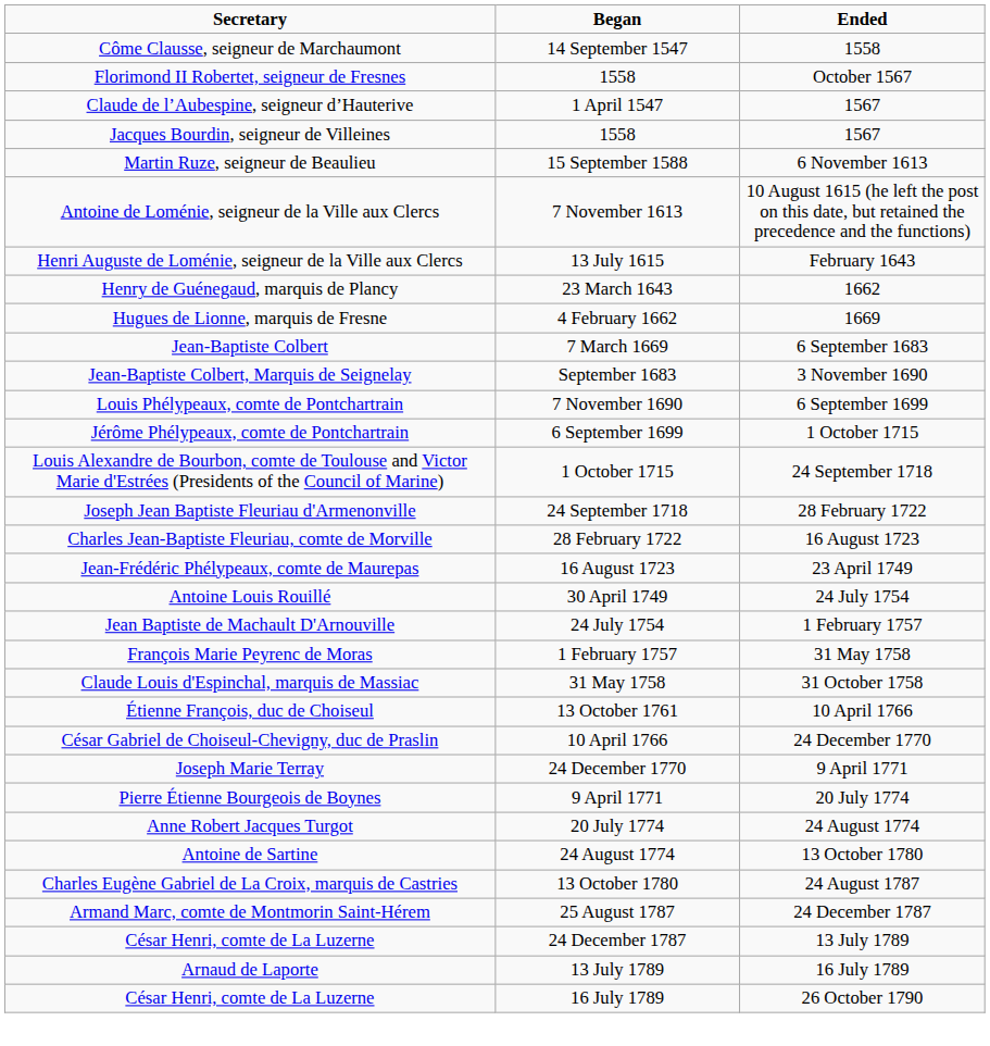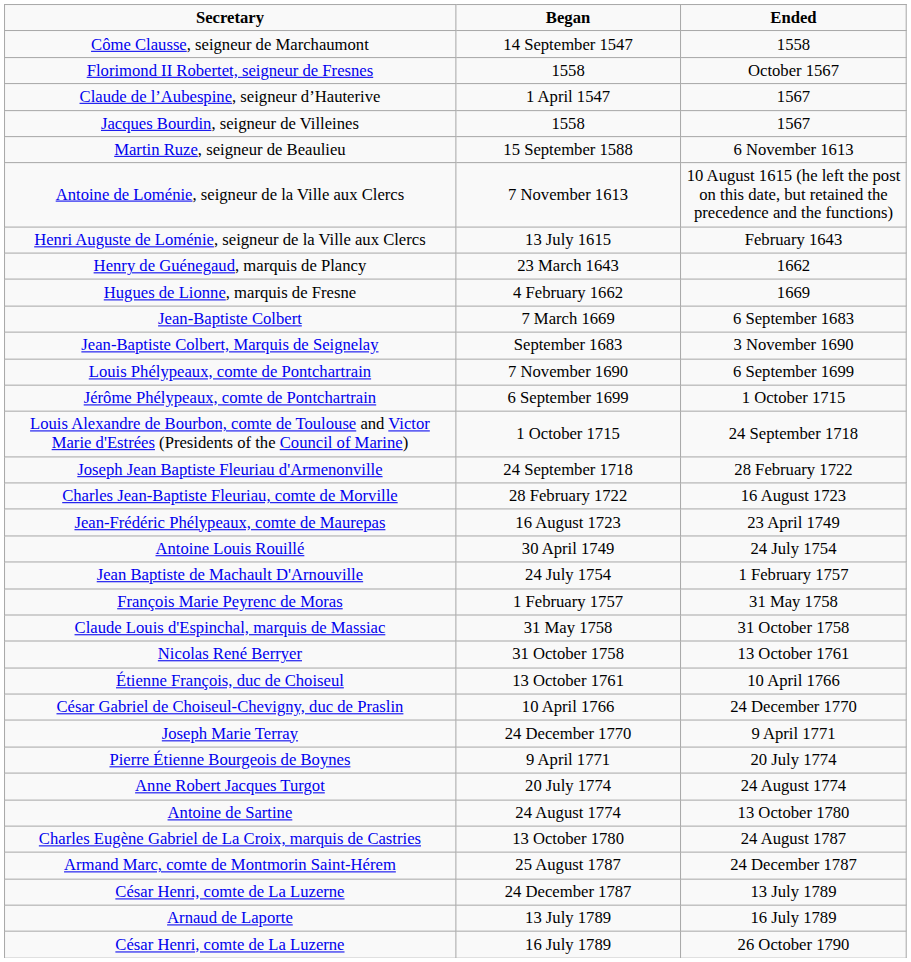+ row: Nicolas René Berryer | 31 October 1758 | 13 October 1761
